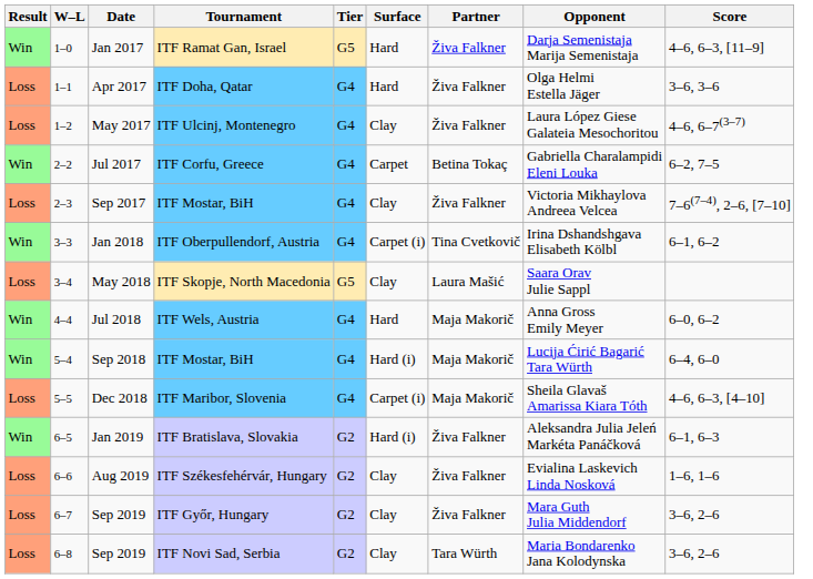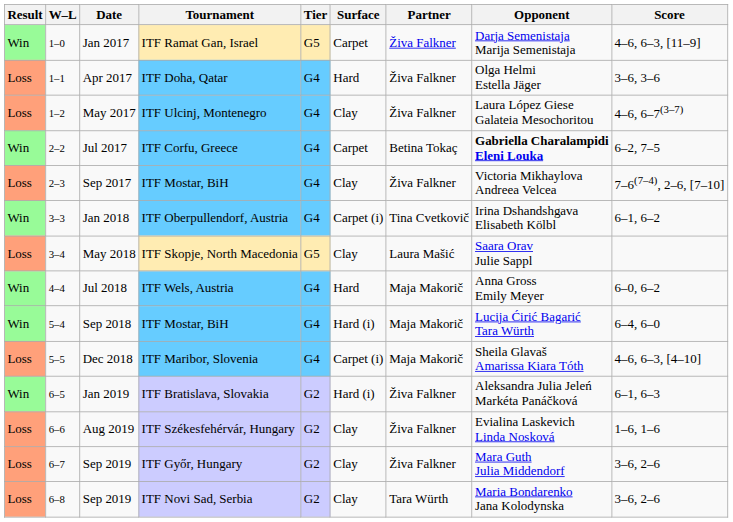Jan 2017 | Surface: Hard -> Carpet
Jul 2017 | Opponent: normal -> bold
